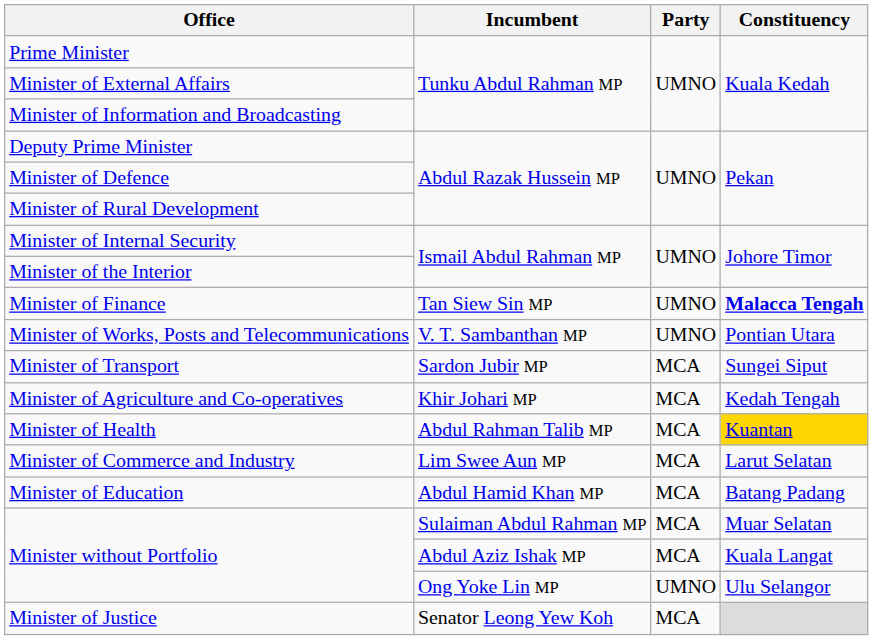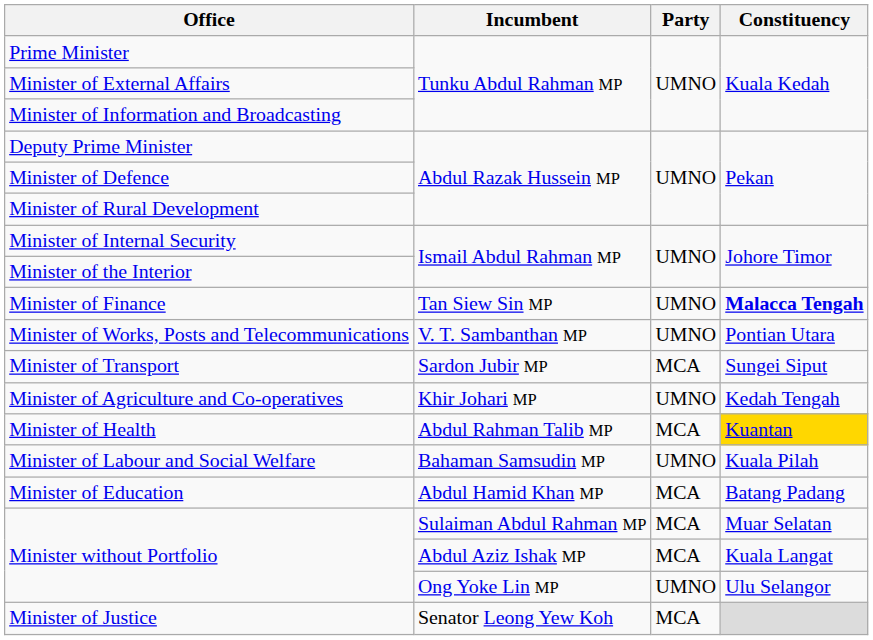Minister of Agriculture and Co-operatives | Party: MCA -> UMNO
- row: Minister of Commerce and Industry | Lim Swee Aun MP | MCA | Larut Selatan
+ row: Minister of Labour and Social Welfare | Bahaman Samsudin MP | UMNO | Kuala Pilah
